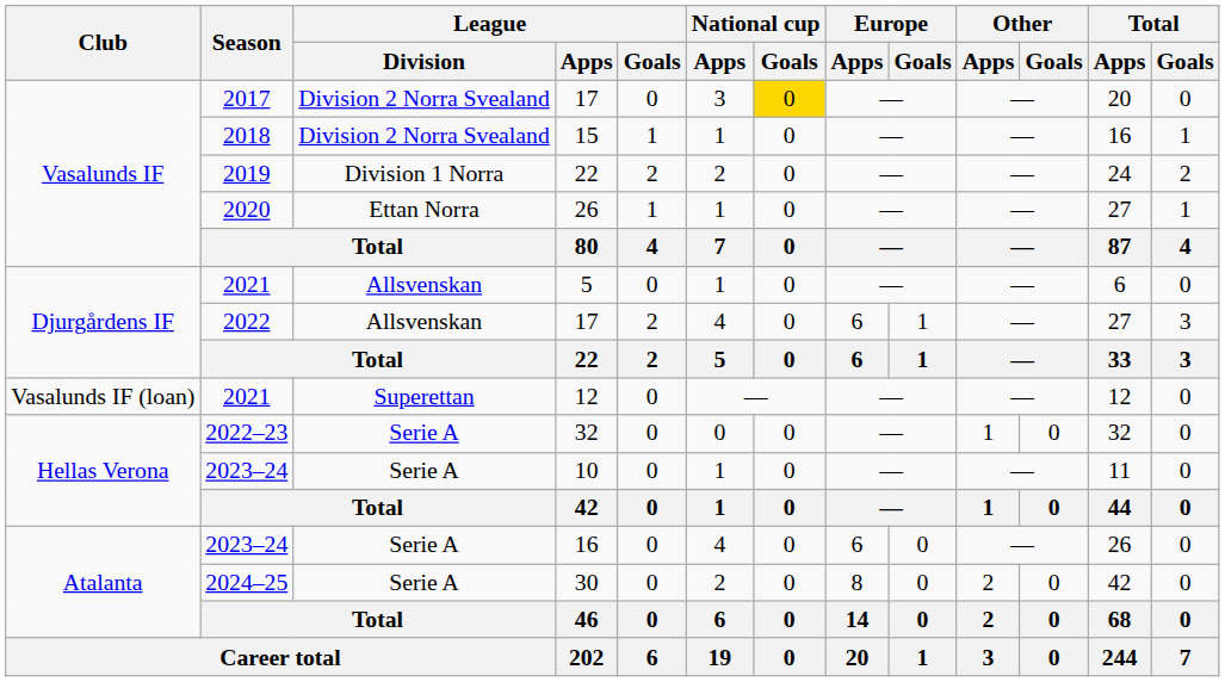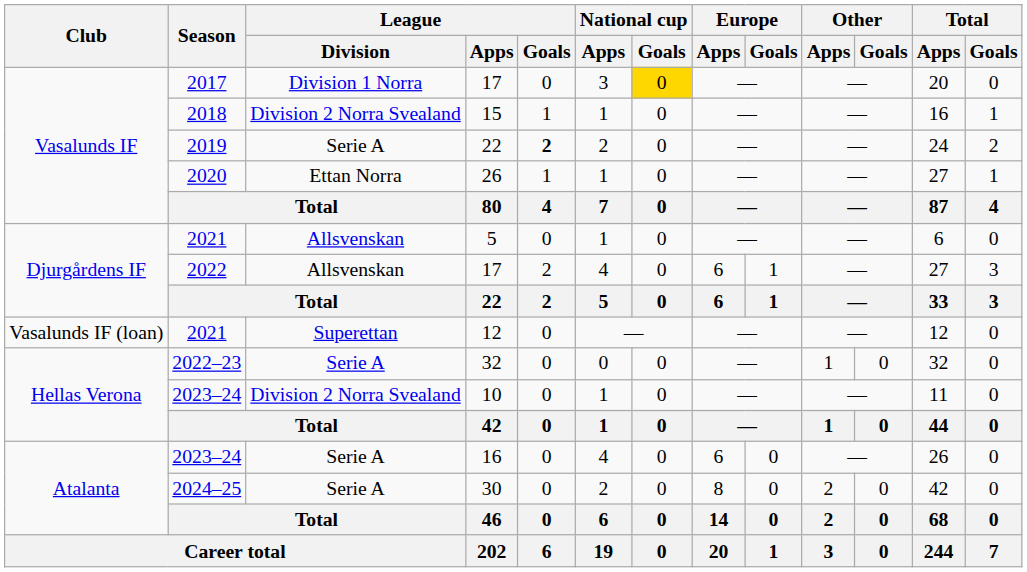2017 / 17 | League / Division: Division 2 Norra Svealand -> Division 1 Norra
2019 / 22 | League / Division: Division 1 Norra -> Serie A
2019 / 22 | League / Goals: normal -> bold
10 | League / Division: Serie A -> Division 2 Norra Svealand
